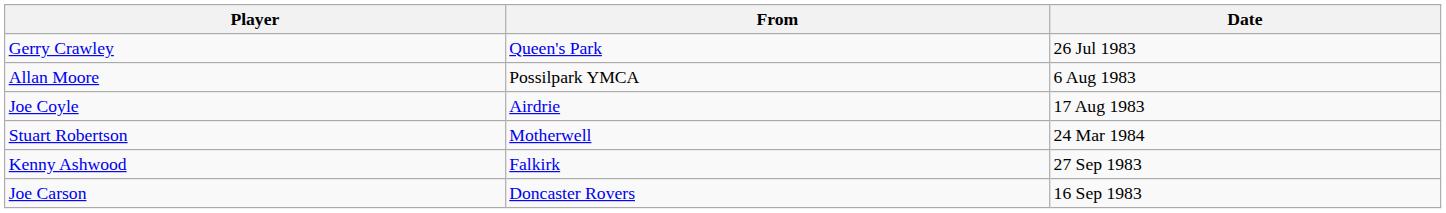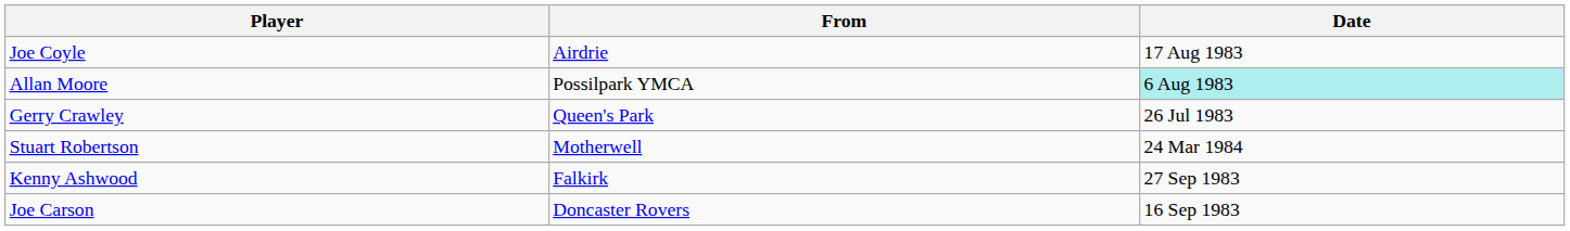rows swapped: Gerry Crawley <-> Joe Coyle
Allan Moore | Date: no background -> paleturquoise background
